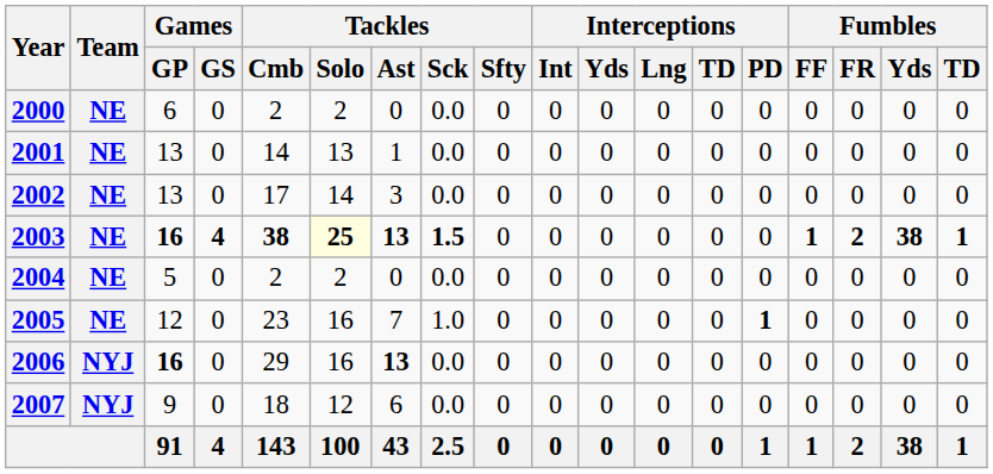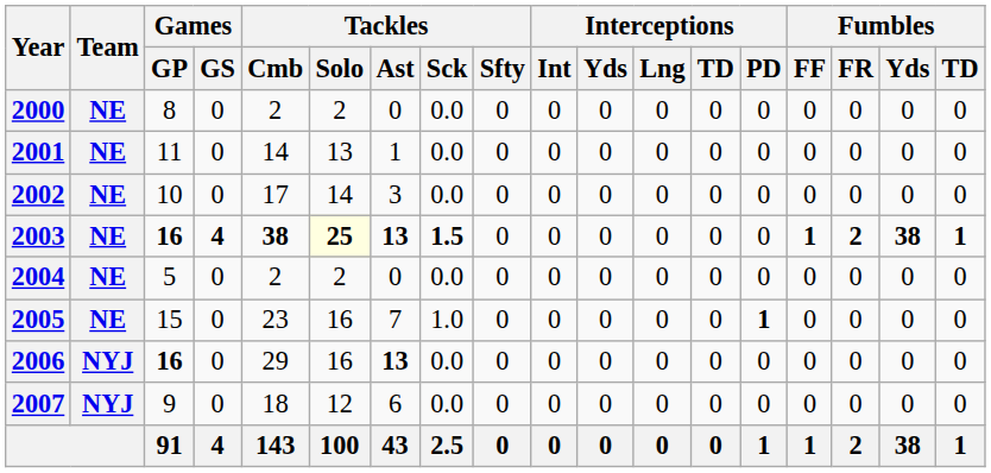2000 | Games / GP: 6 -> 8
2001 | Games / GP: 13 -> 11
2002 | Games / GP: 13 -> 10
2005 | Games / GP: 12 -> 15
